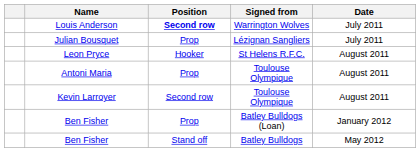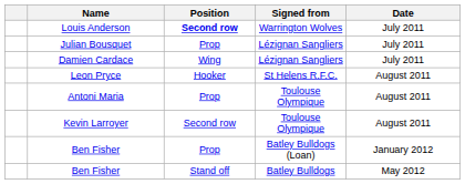+ row: Damien Cardace | Wing | Lézignan Sangliers | July 2011
